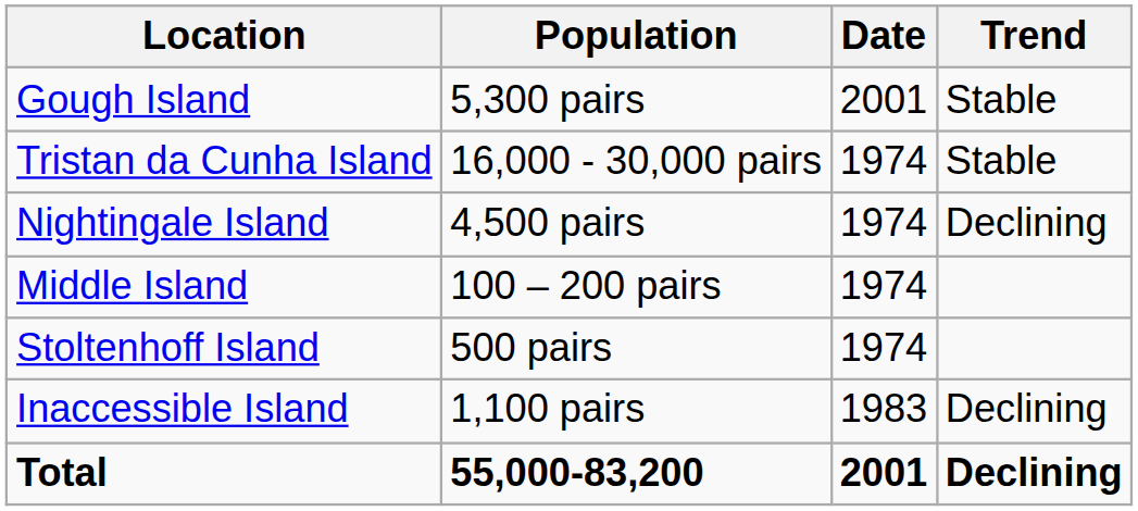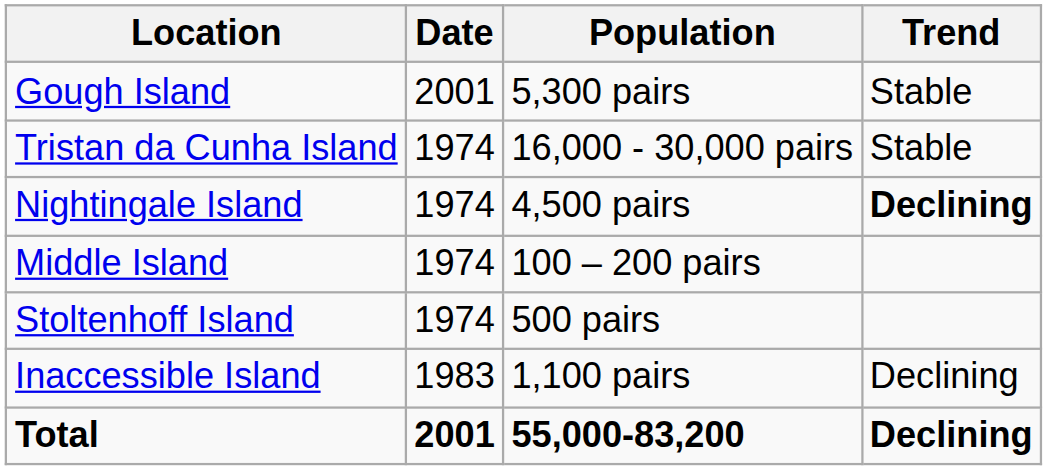columns swapped: Population <-> Date
Nightingale Island | Trend: normal -> bold
